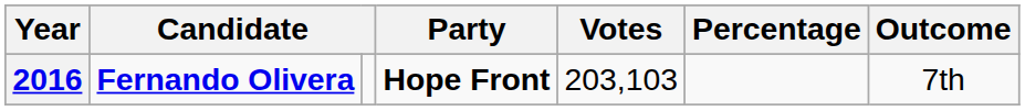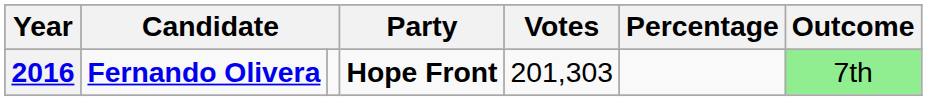2016 | Votes: 203,103 -> 201,303
2016 | Outcome: no background -> lightgreen background
